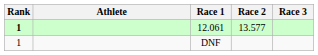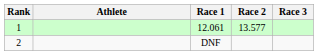12.061 | Rank: bold -> normal
DNF | Rank: 1 -> 2
